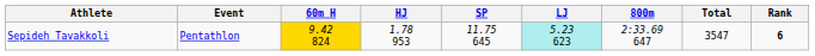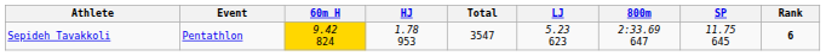columns swapped: SP <-> Total
Sepideh Tavakkoli | LJ: paleturquoise background -> no background
